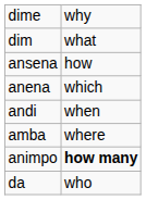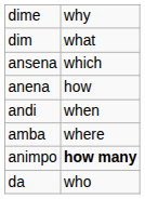ansena | column 2: how -> which
anena | column 2: which -> how
